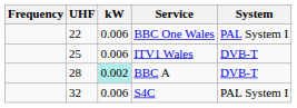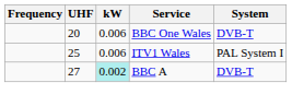BBC One Wales | UHF: 22 -> 20
BBC One Wales | System: PAL System I -> DVB-T
ITV1 Wales | System: DVB-T -> PAL System I
BBC A | UHF: 28 -> 27
- row: 32 | 0.006 | S4C | PAL System I
